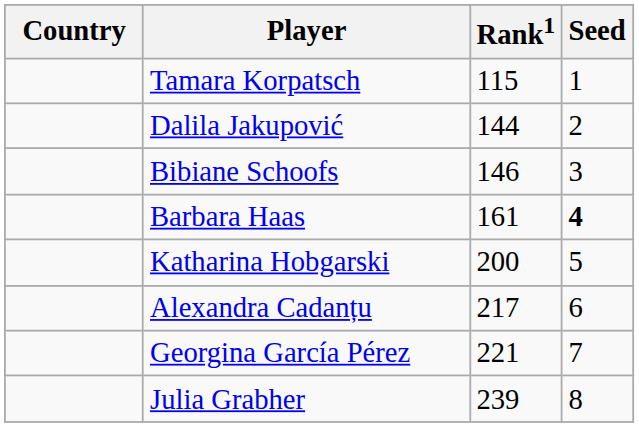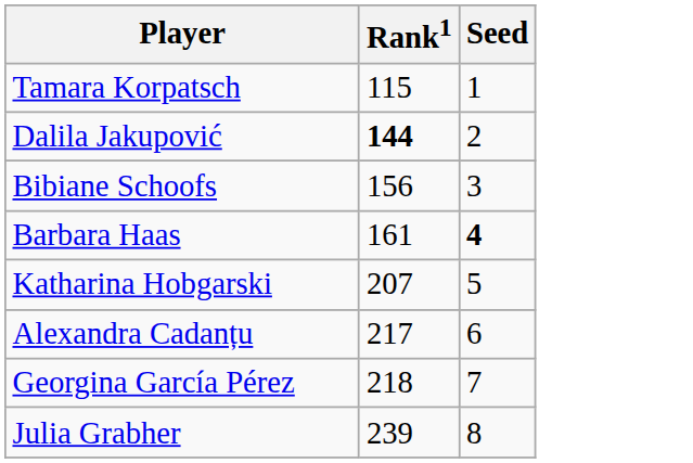- column: Country
Dalila Jakupović | Rank1: normal -> bold
Bibiane Schoofs | Rank1: 146 -> 156
Katharina Hobgarski | Rank1: 200 -> 207
Georgina García Pérez | Rank1: 221 -> 218
